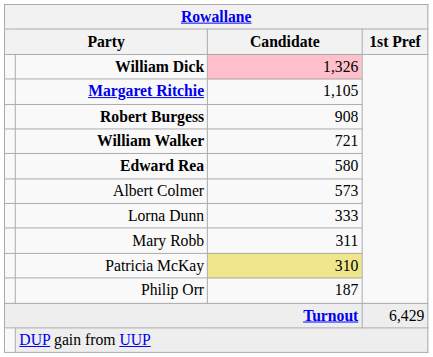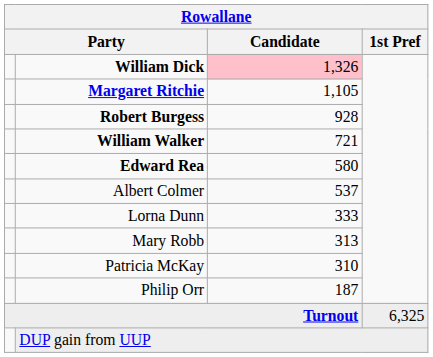Robert Burgess | Candidate: 908 -> 928
Albert Colmer | Candidate: 573 -> 537
Mary Robb | Candidate: 311 -> 313
Patricia McKay | Candidate: khaki background -> no background
Turnout | 1st Pref: 6,429 -> 6,325
